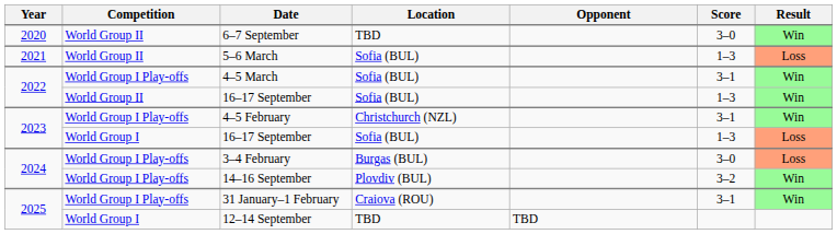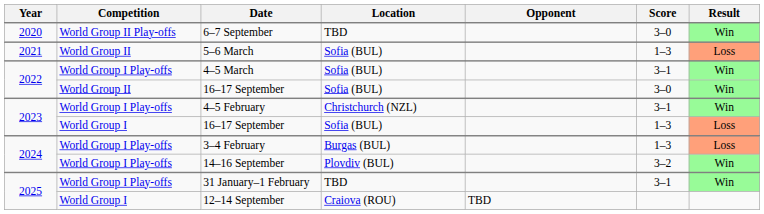6–7 September | Competition: World Group II -> World Group II Play-offs
2022 / 16–17 September | Score: 1–3 -> 3–0
3–4 February | Score: 3–0 -> 1–3
31 January–1 February | Location: Craiova (ROU) -> TBD
12–14 September | Location: TBD -> Craiova (ROU)
